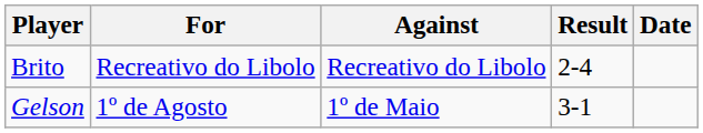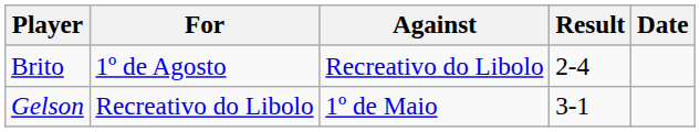Brito | For: Recreativo do Libolo -> 1º de Agosto
Gelson | For: 1º de Agosto -> Recreativo do Libolo
